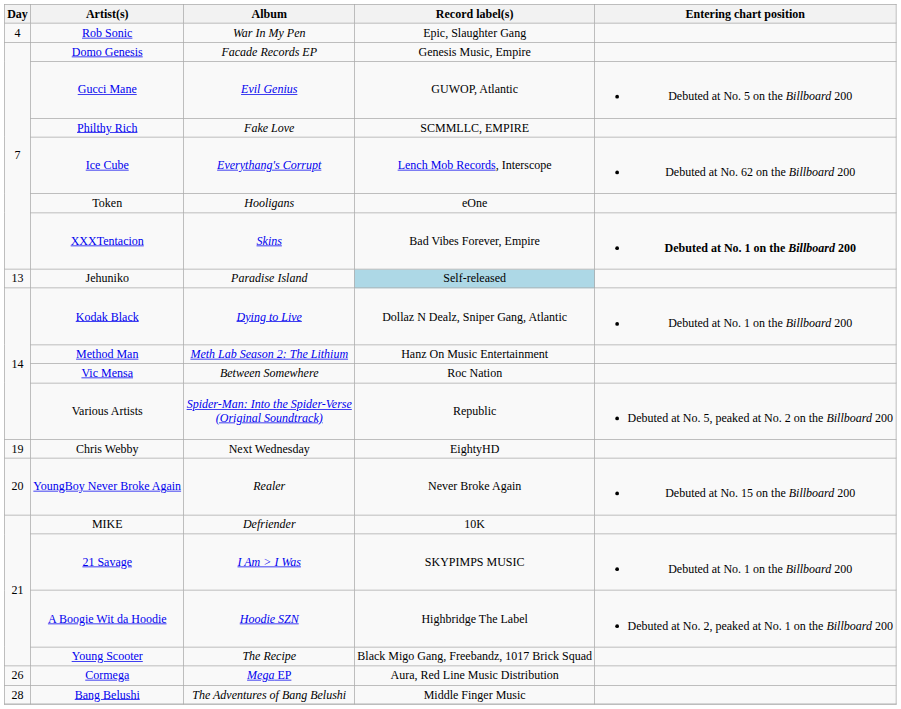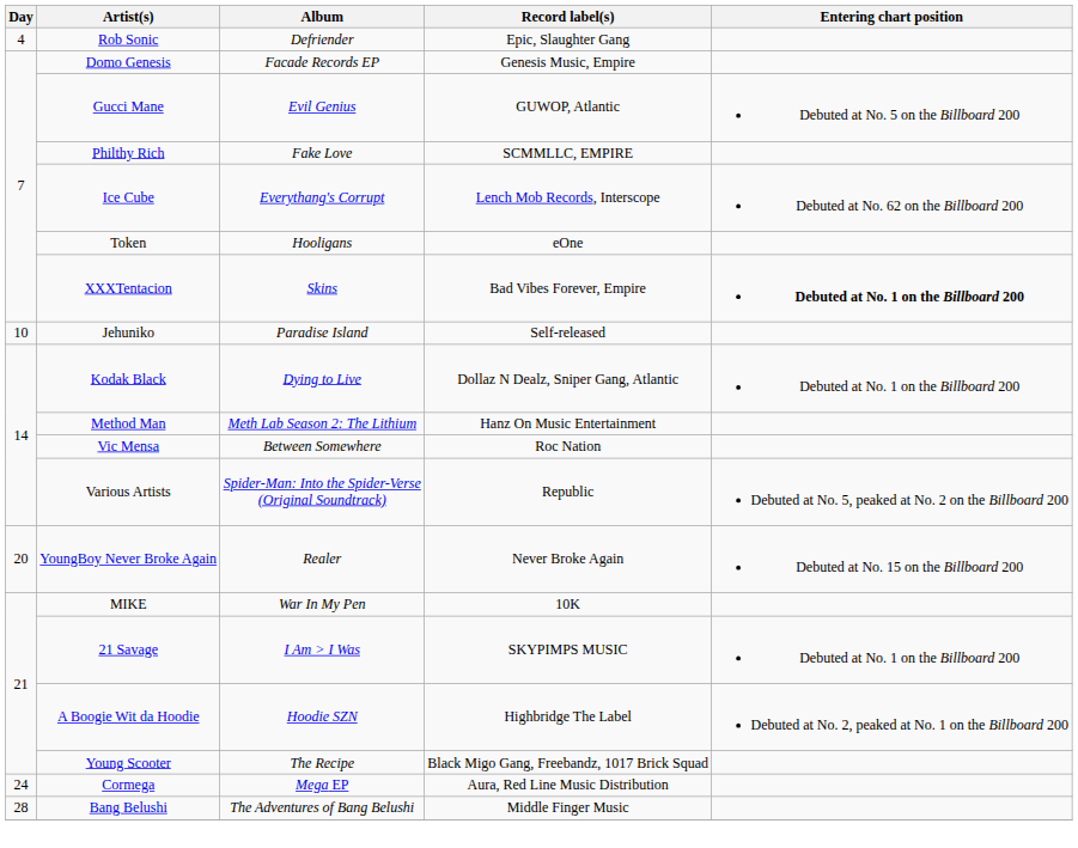Rob Sonic | Album: War In My Pen -> Defriender
Jehuniko | Day: 13 -> 10
Jehuniko | Record label(s): lightblue background -> no background
- row: 19 | Chris Webby | Next Wednesday | EightyHD
MIKE | Album: Defriender -> War In My Pen
Cormega | Day: 26 -> 24
